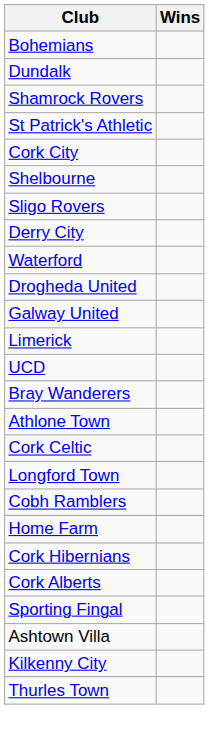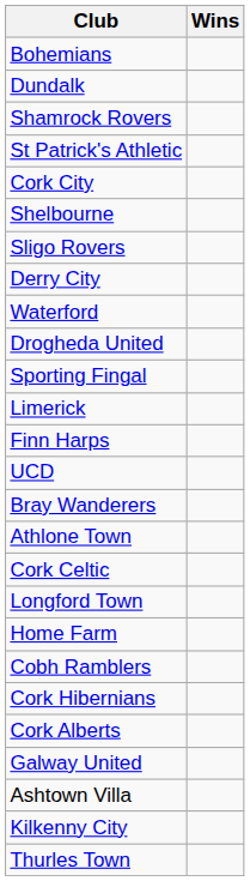rows swapped: Galway United <-> Sporting Fingal
+ row: Finn Harps
rows swapped: Cobh Ramblers <-> Home Farm
